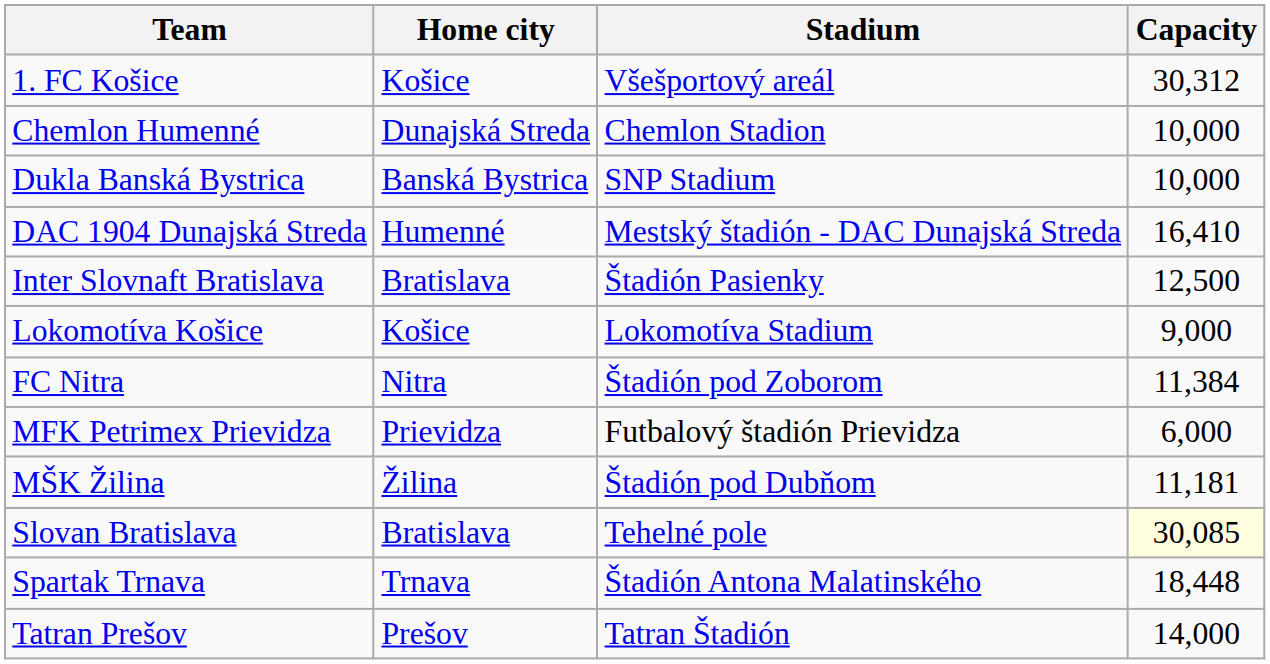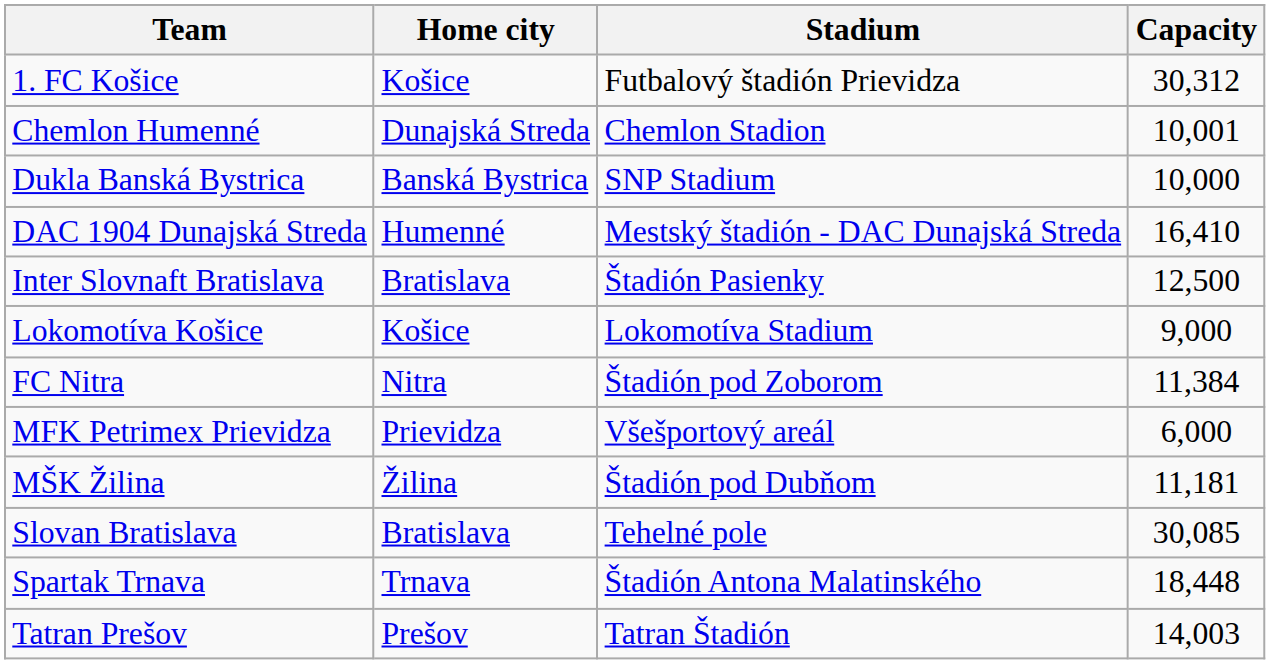1. FC Košice | Stadium: Všešportový areál -> Futbalový štadión Prievidza
Chemlon Humenné | Capacity: 10,000 -> 10,001
MFK Petrimex Prievidza | Stadium: Futbalový štadión Prievidza -> Všešportový areál
Slovan Bratislava | Capacity: lightyellow background -> no background
Tatran Prešov | Capacity: 14,000 -> 14,003
